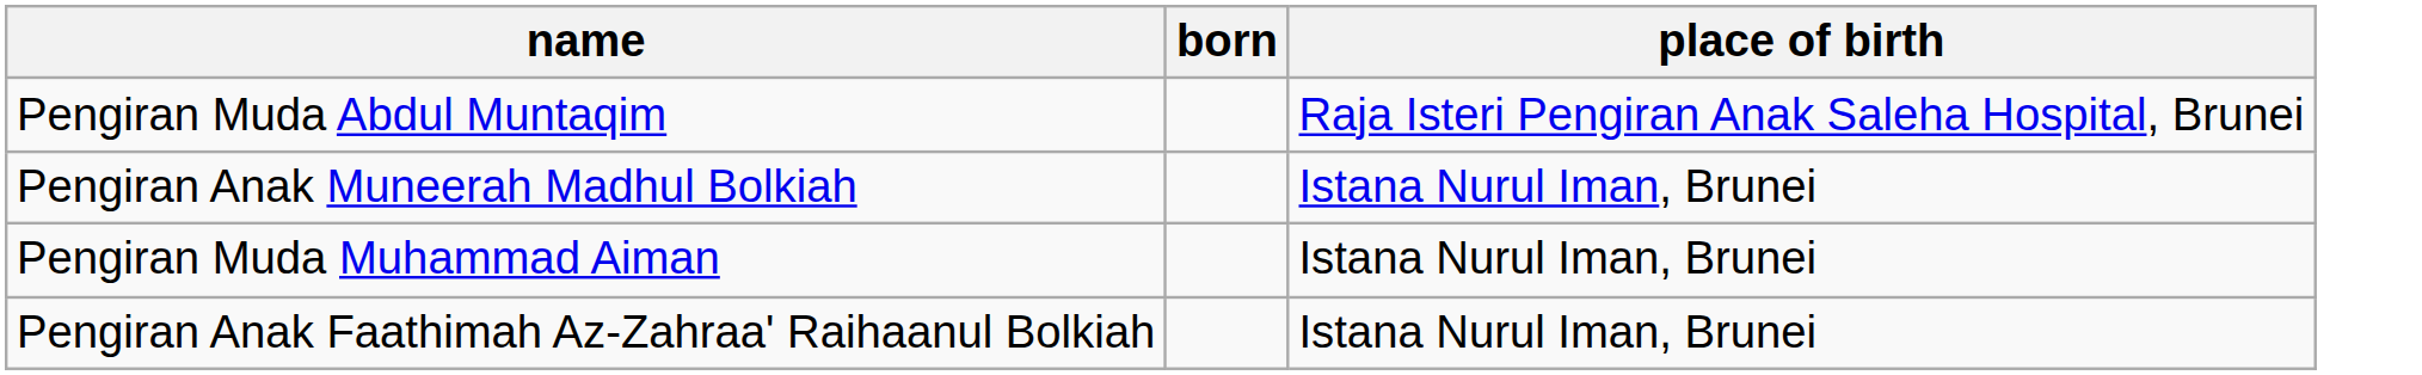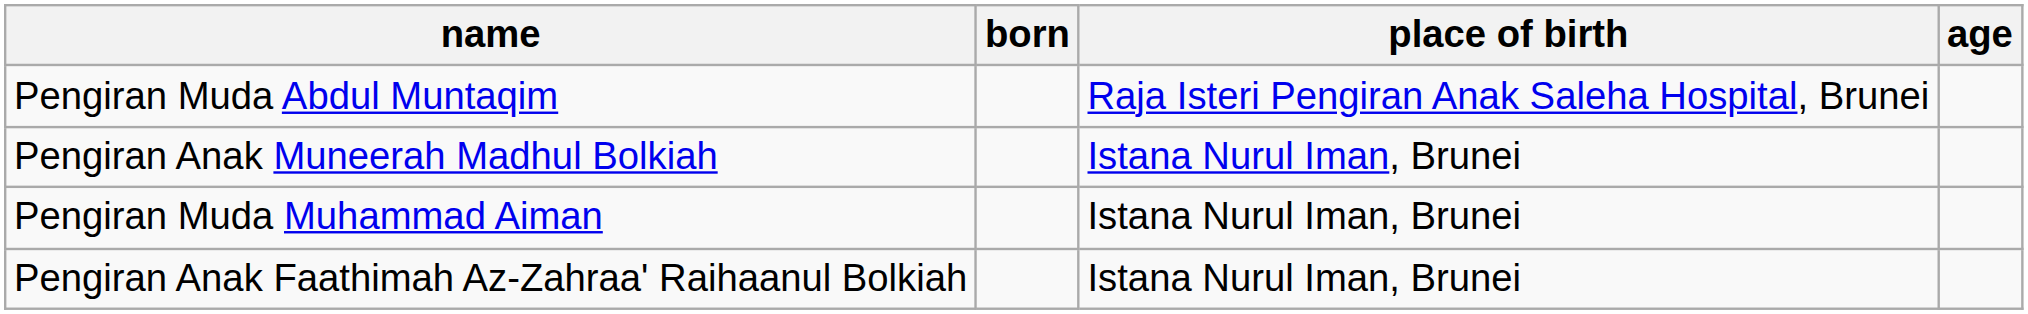+ column: age
